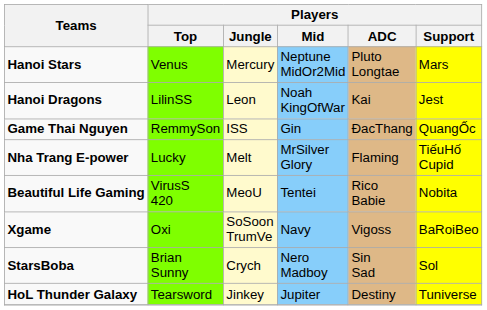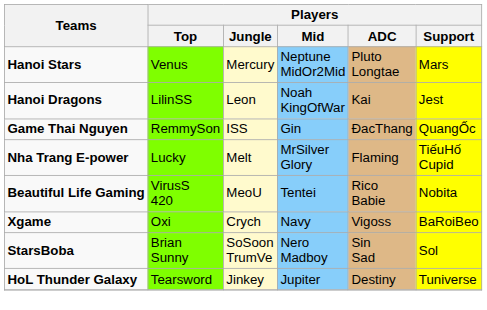Xgame | Players / Jungle: SoSoon TrumVe -> Crych
StarsBoba | Players / Jungle: Crych -> SoSoon TrumVe
